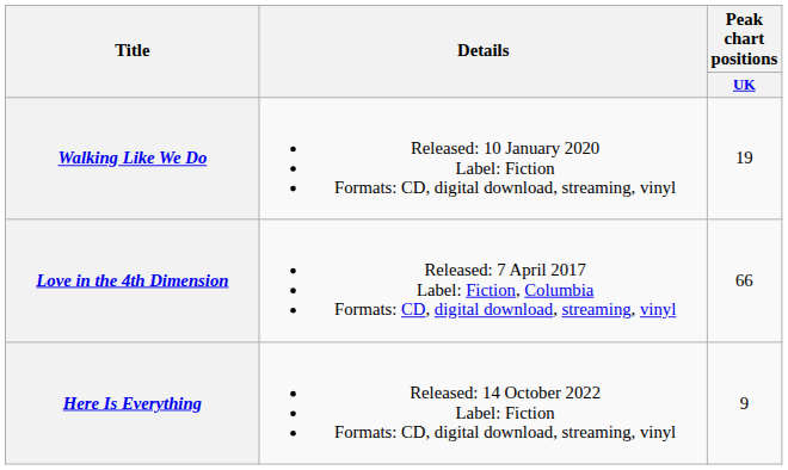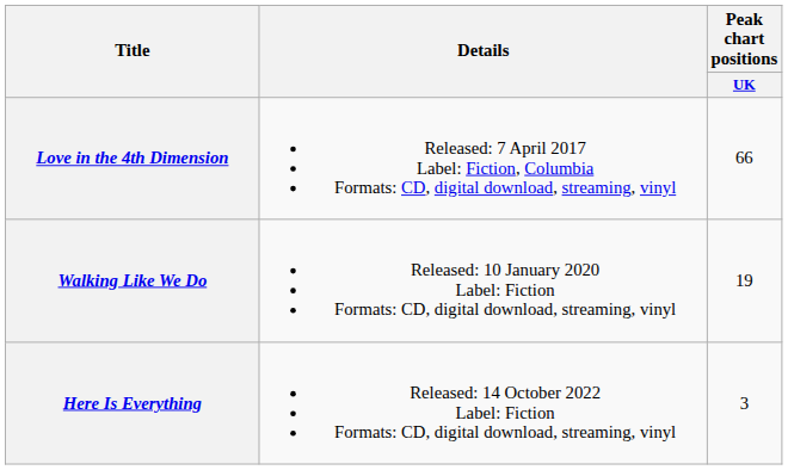rows swapped: Love in the 4th Dimension <-> Walking Like We Do
Here Is Everything | Peak chart positions / UK: 9 -> 3
